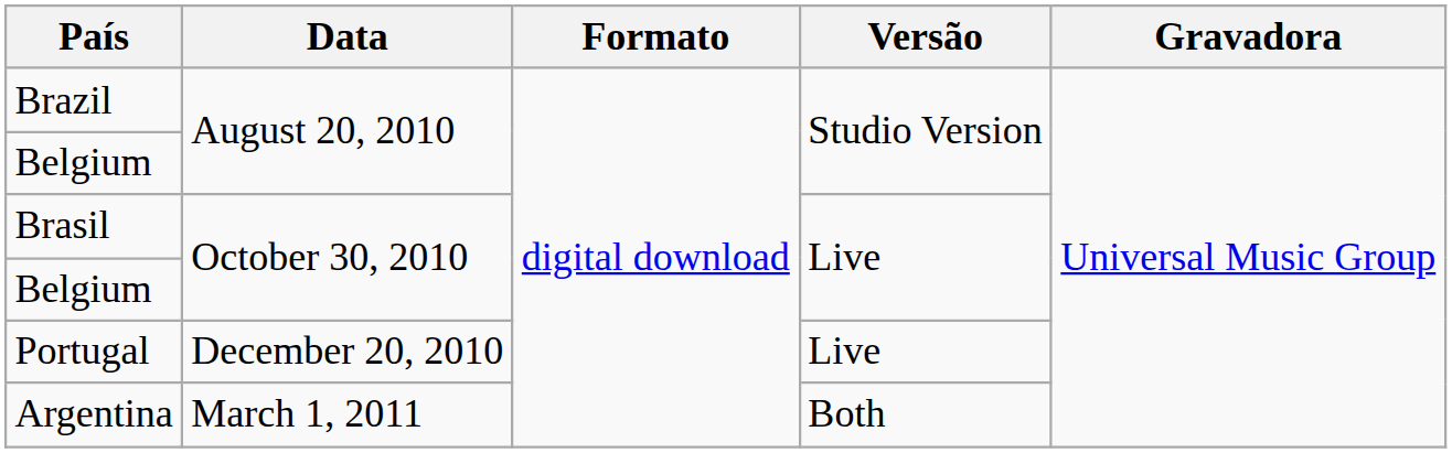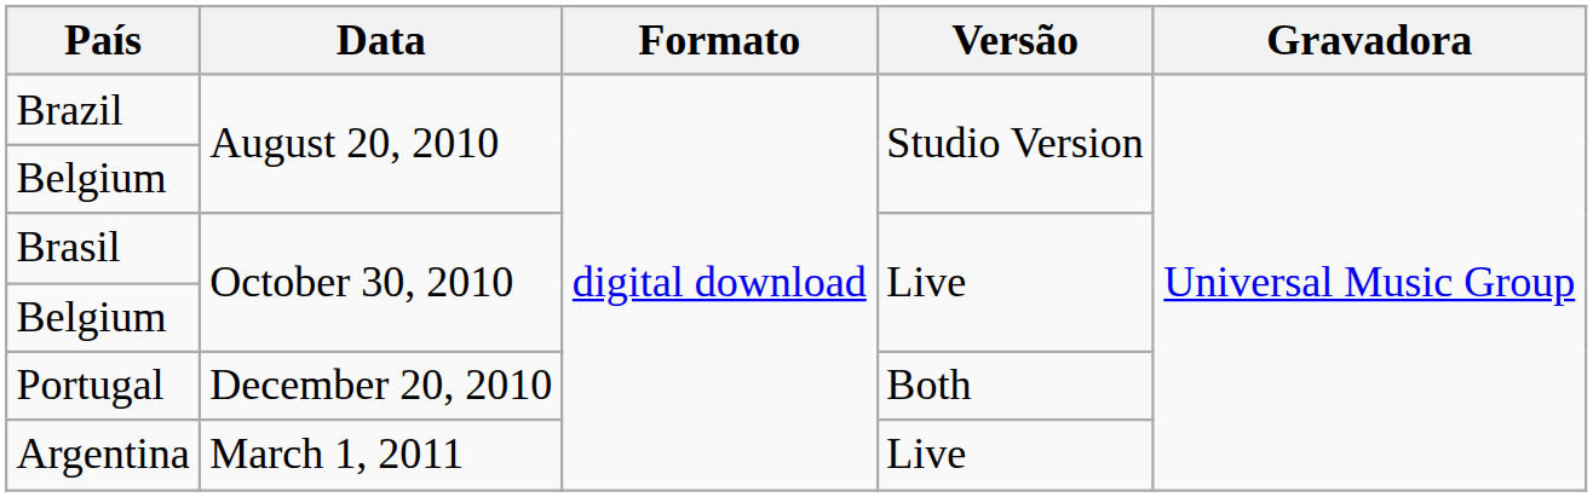Portugal | Versão: Live -> Both
Argentina | Versão: Both -> Live
